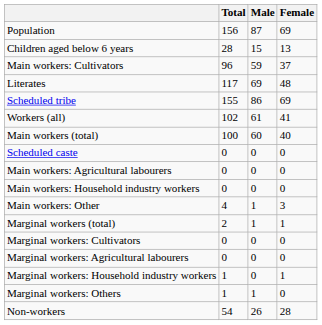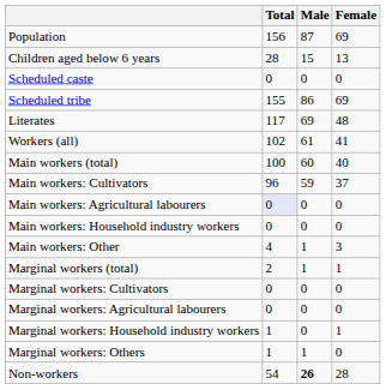rows swapped: Scheduled caste <-> Main workers: Cultivators
rows swapped: Scheduled tribe <-> Literates
Main workers: Agricultural labourers | Total: no background -> lavender background
Non-workers | Male: normal -> bold
